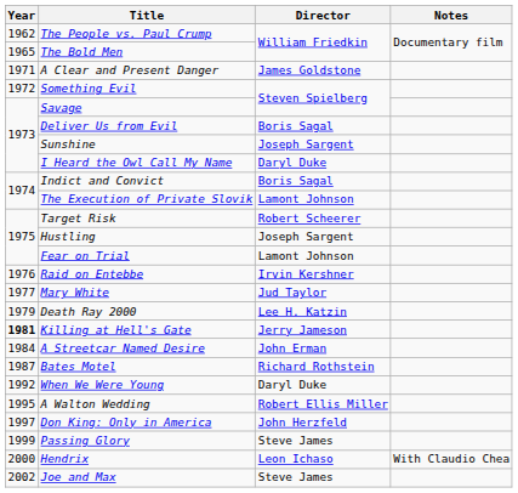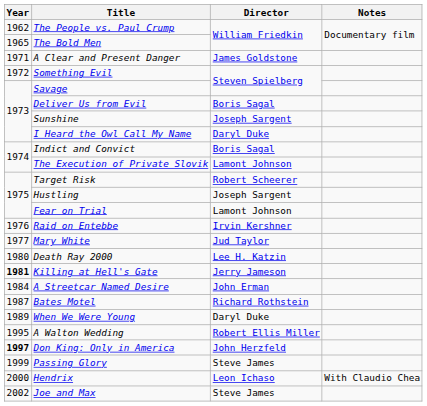Death Ray 2000 | Year: 1979 -> 1980
When We Were Young | Year: 1992 -> 1989
Don King: Only in America | Year: normal -> bold
